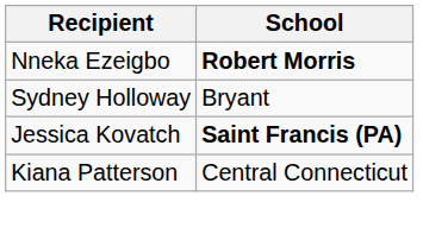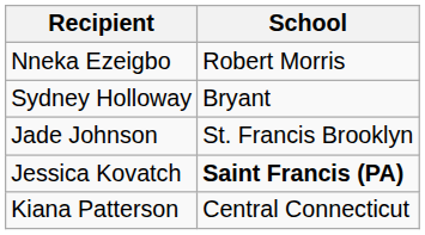Nneka Ezeigbo | School: bold -> normal
+ row: Jade Johnson | St. Francis Brooklyn
